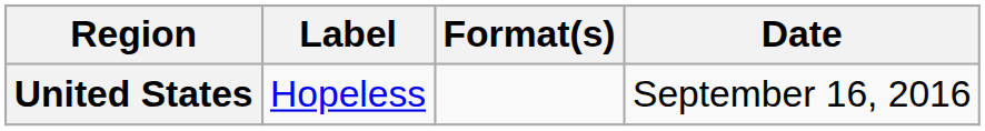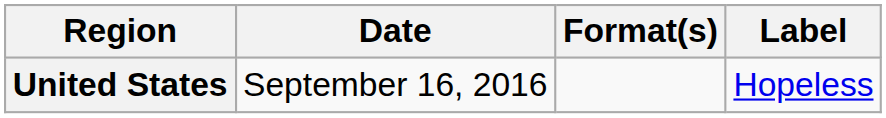columns swapped: Date <-> Label
